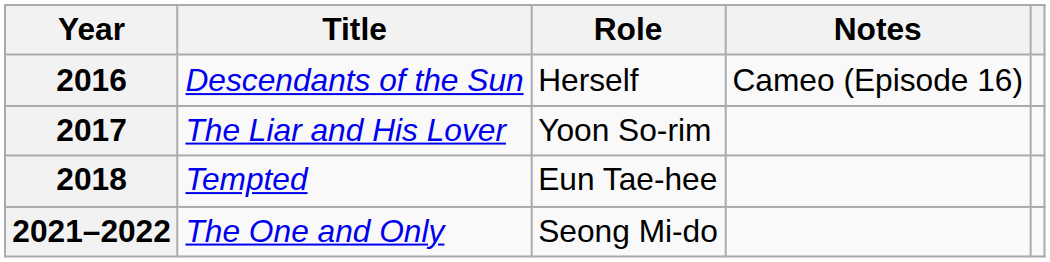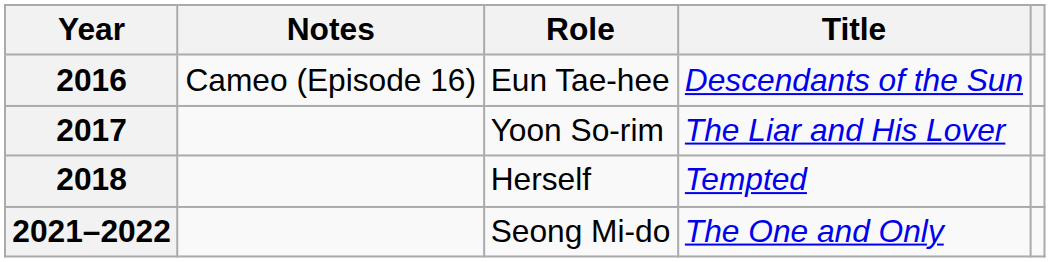columns swapped: Title <-> Notes
2016 | Role: Herself -> Eun Tae-hee
2018 | Role: Eun Tae-hee -> Herself
